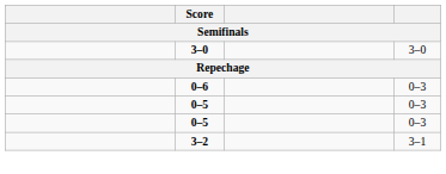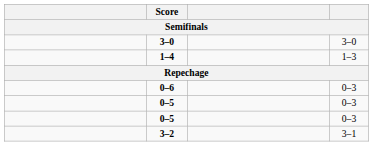+ row: 1–4 | 1–3
